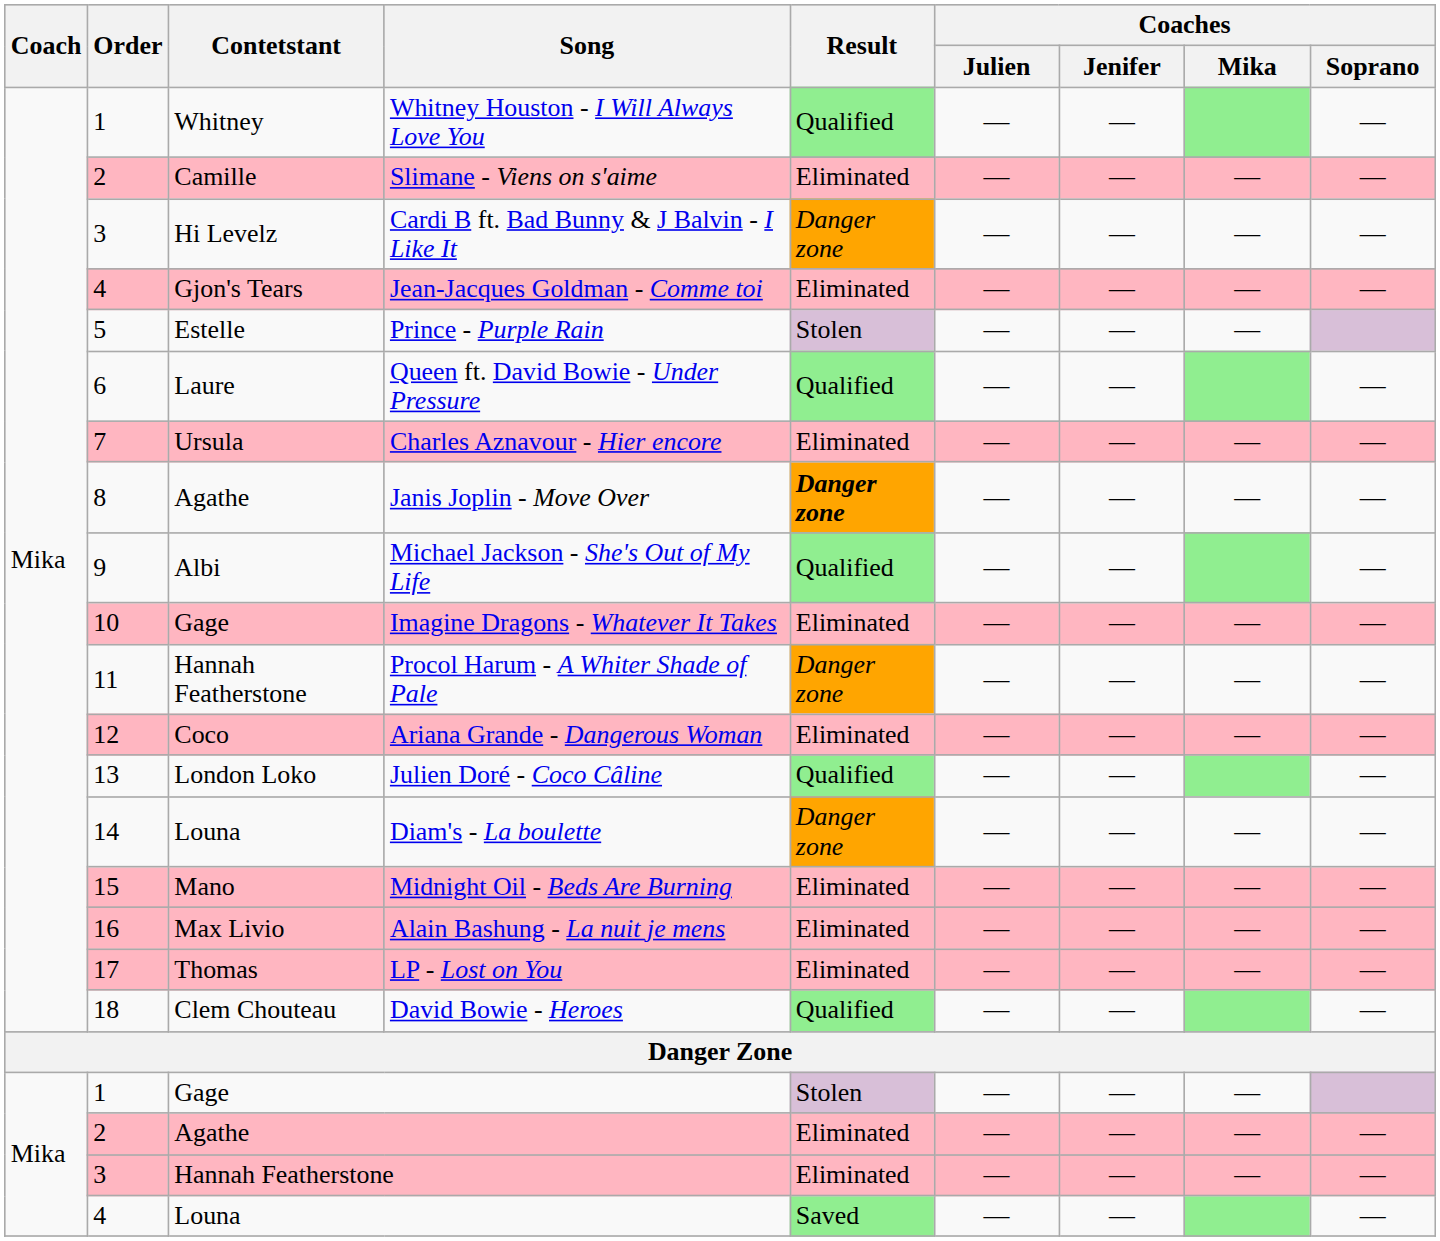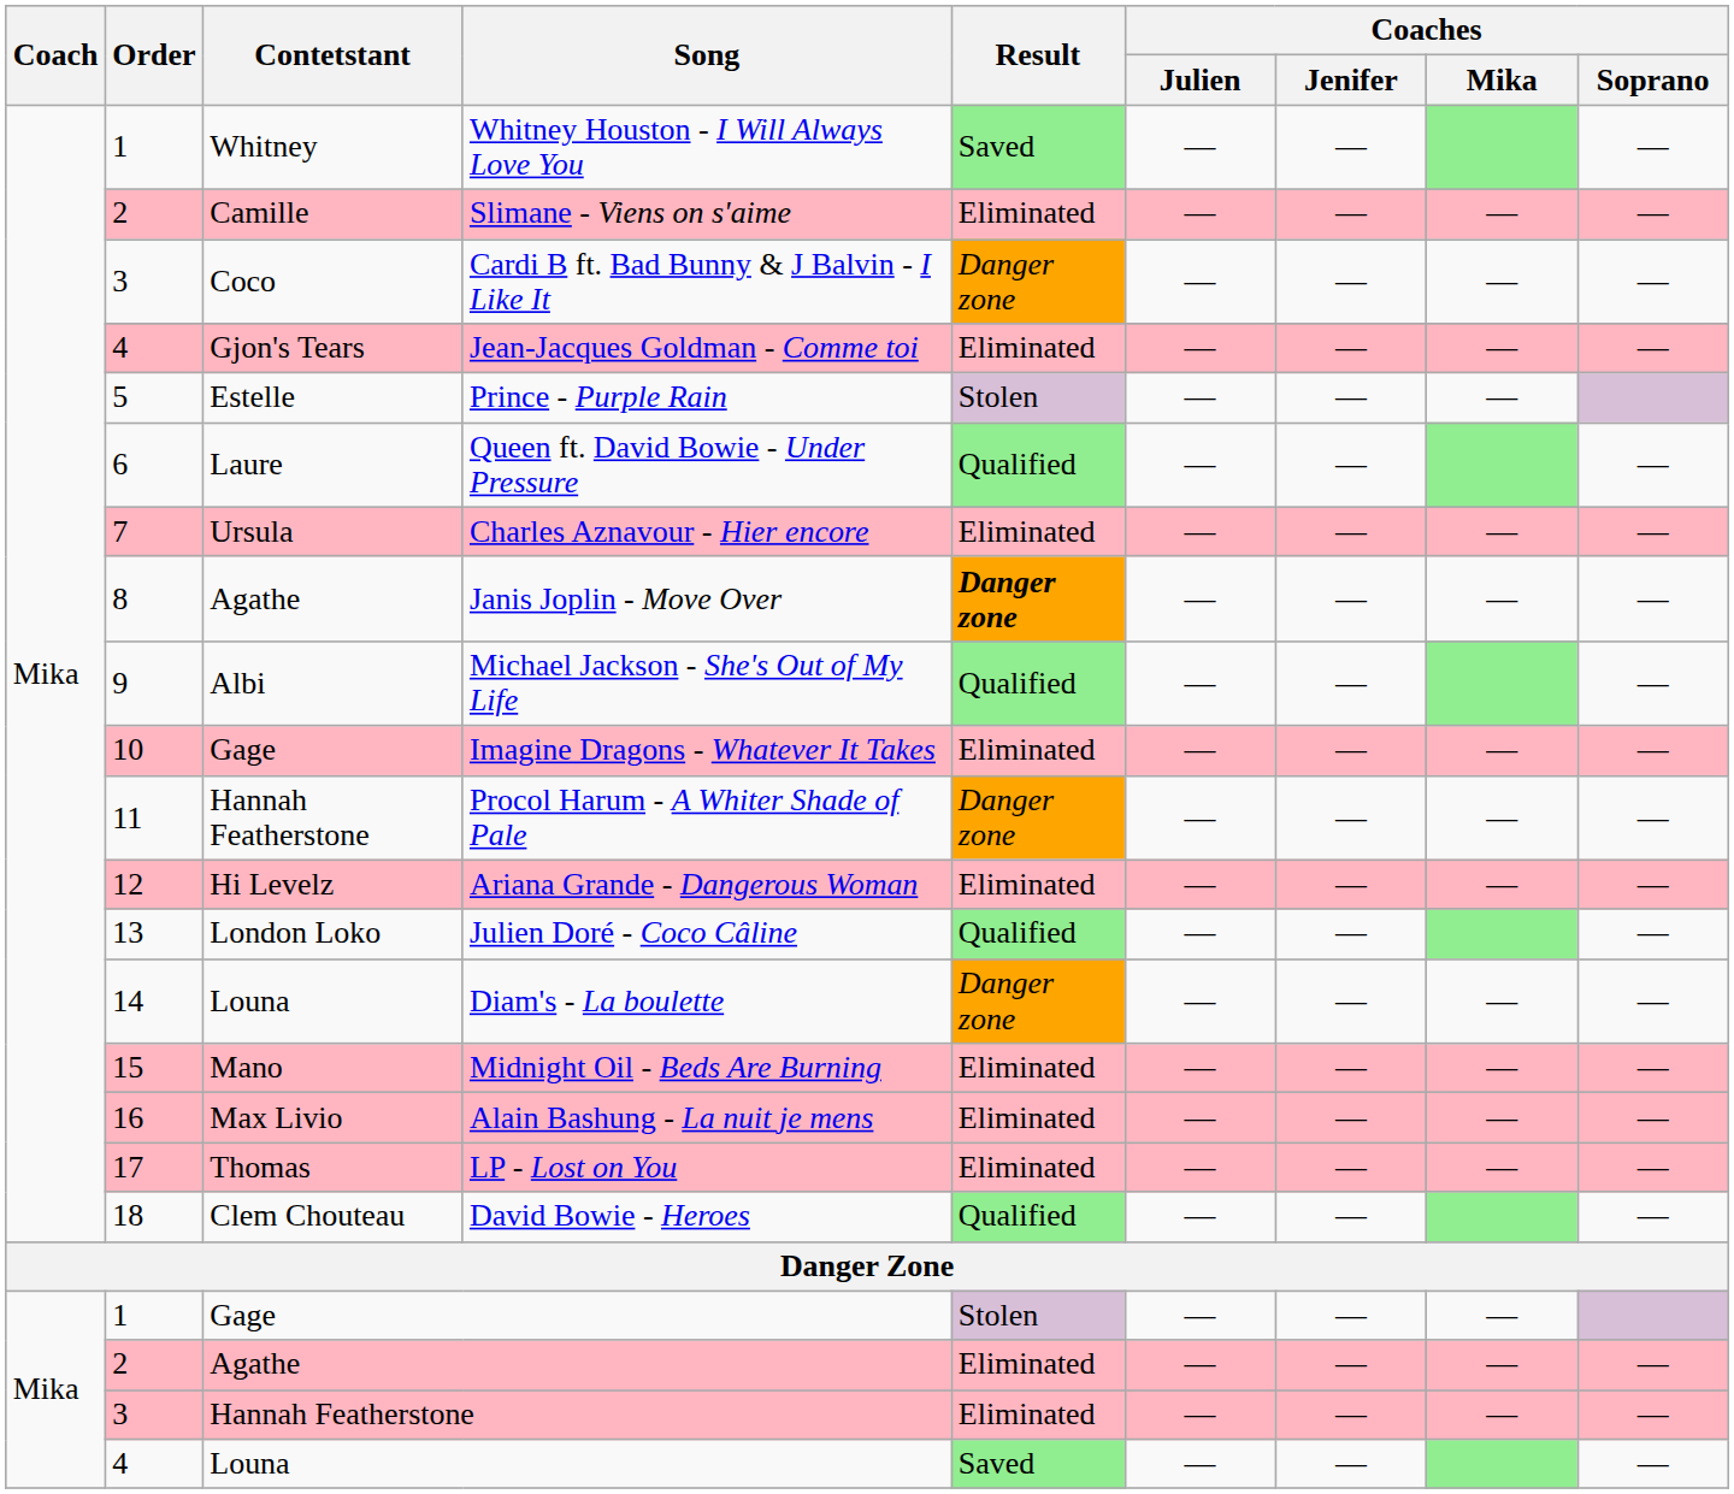Whitney Houston - I Will Always Love You | Result: Qualified -> Saved
Cardi B ft. Bad Bunny & J Balvin - I Like It | Contetstant: Hi Levelz -> Coco
Ariana Grande - Dangerous Woman | Contetstant: Coco -> Hi Levelz
